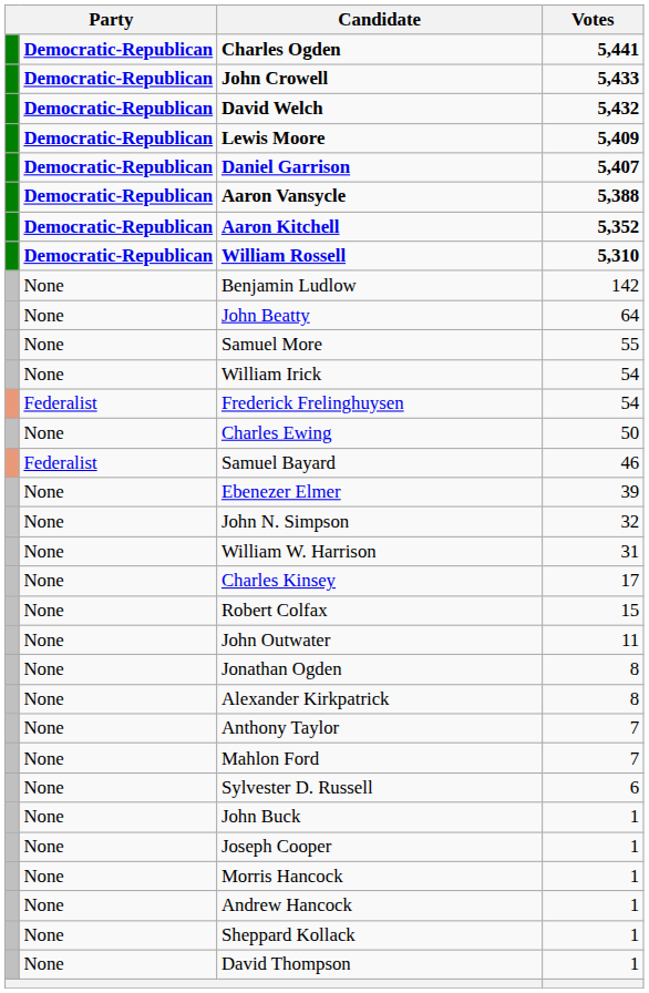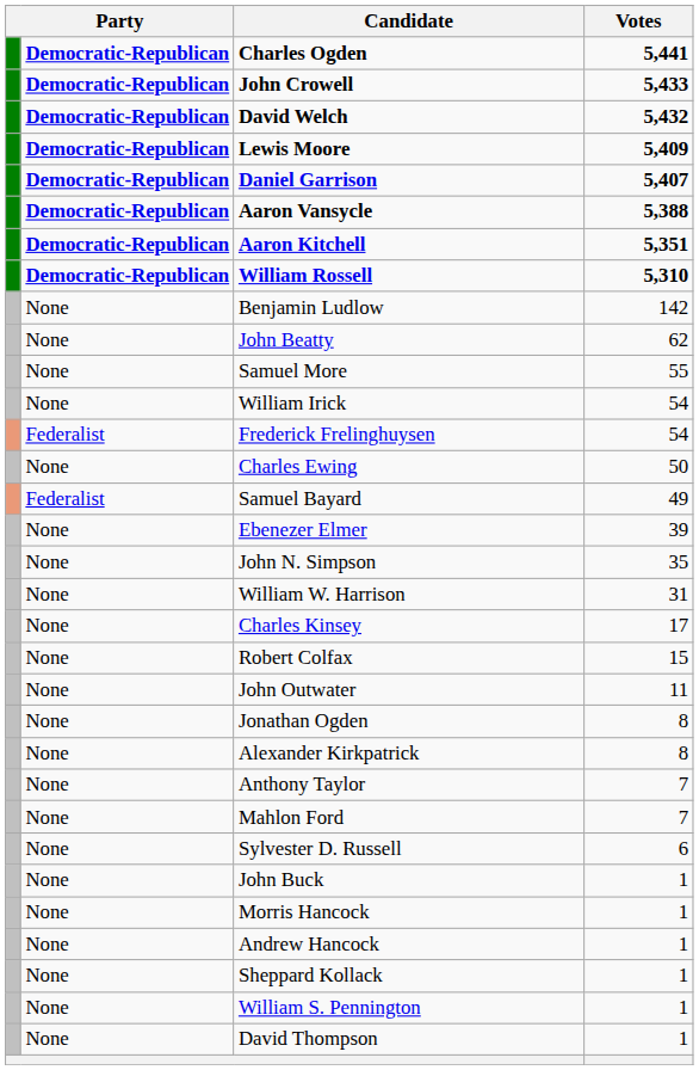Aaron Kitchell | Votes: 5,352 -> 5,351
John Beatty | Votes: 64 -> 62
Samuel Bayard | Votes: 46 -> 49
John N. Simpson | Votes: 32 -> 35
- row: None | Joseph Cooper | 1
+ row: None | William S. Pennington | 1
